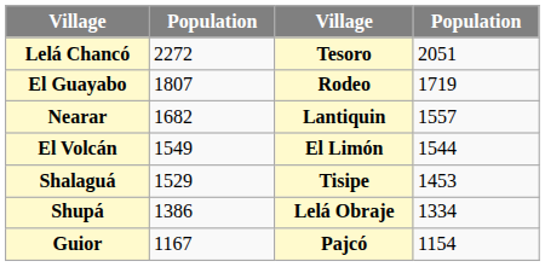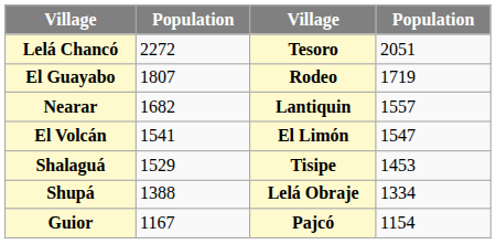El Volcán | column 2: 1549 -> 1541
El Volcán | column 4: 1544 -> 1547
Shupá | column 2: 1386 -> 1388
